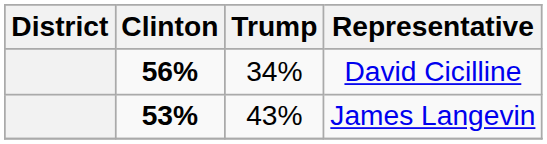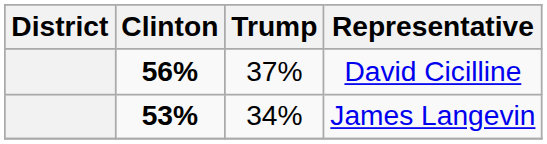David Cicilline | Trump: 34% -> 37%
James Langevin | Trump: 43% -> 34%
